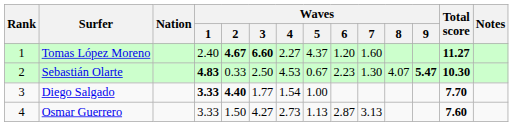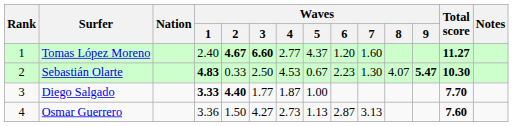Tomas López Moreno | Waves / 4: 2.27 -> 2.77
Diego Salgado | Waves / 4: 1.54 -> 1.87
Osmar Guerrero | Waves / 1: 3.33 -> 3.36
